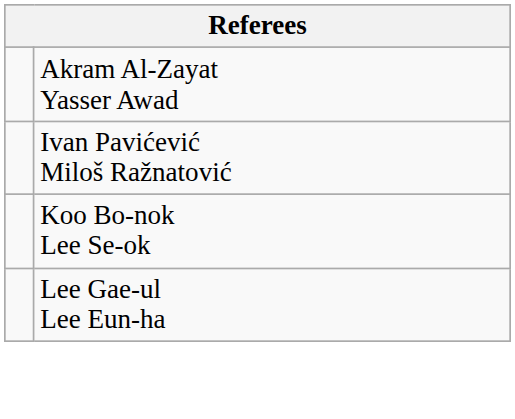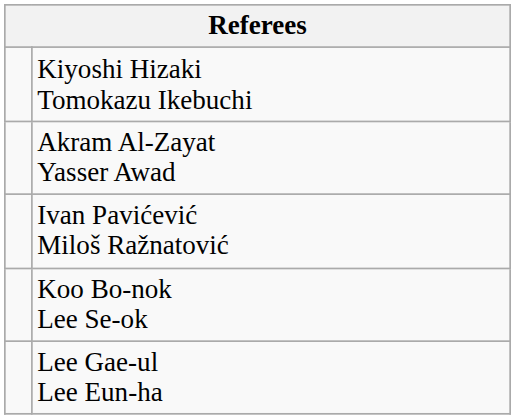+ row: Kiyoshi Hizaki Tomokazu Ikebuchi
